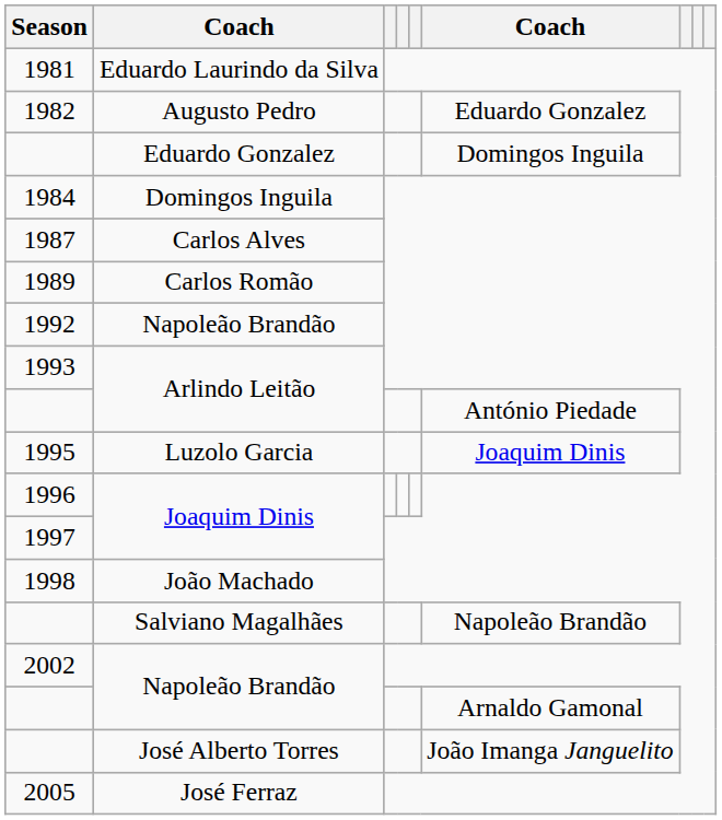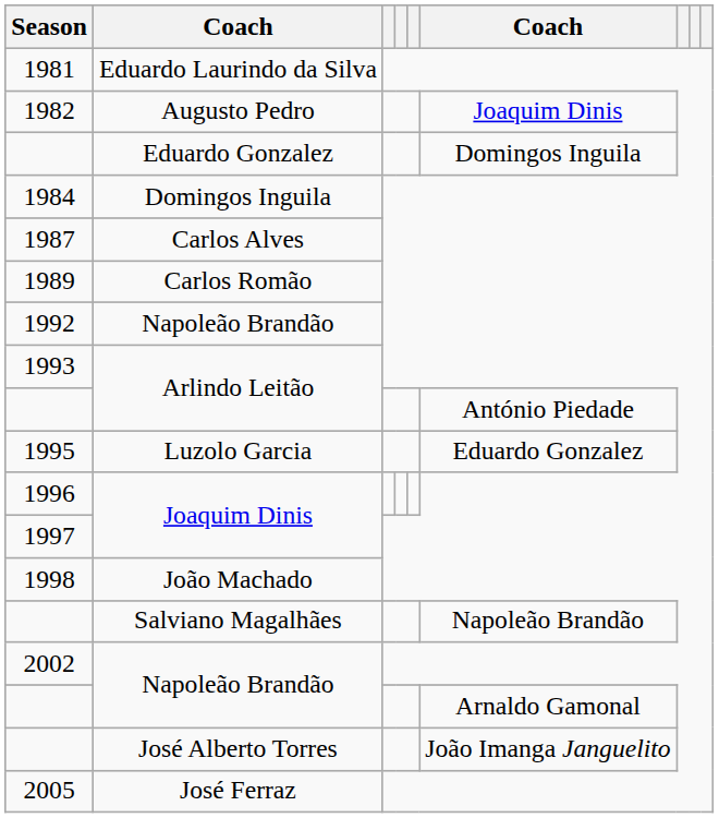1982 | column 6: Eduardo Gonzalez -> Joaquim Dinis
1995 | column 6: Joaquim Dinis -> Eduardo Gonzalez
